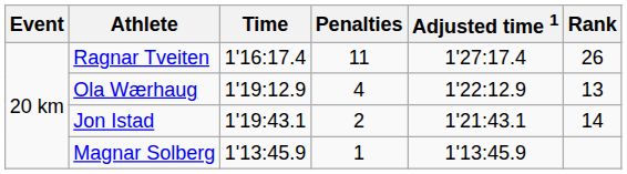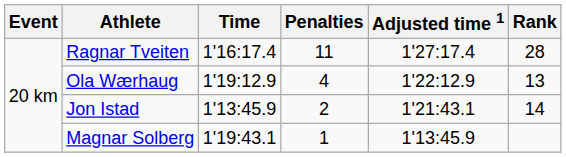Ragnar Tveiten | Rank: 26 -> 28
Jon Istad | Time: 1'19:43.1 -> 1'13:45.9
Magnar Solberg | Time: 1'13:45.9 -> 1'19:43.1
